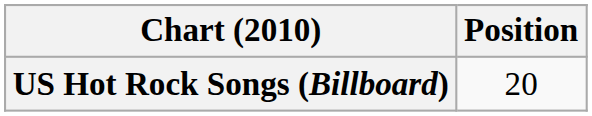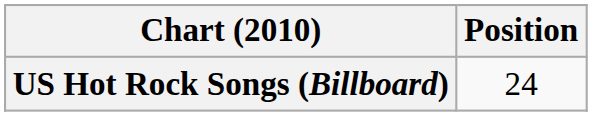US Hot Rock Songs (Billboard) | Position: 20 -> 24
